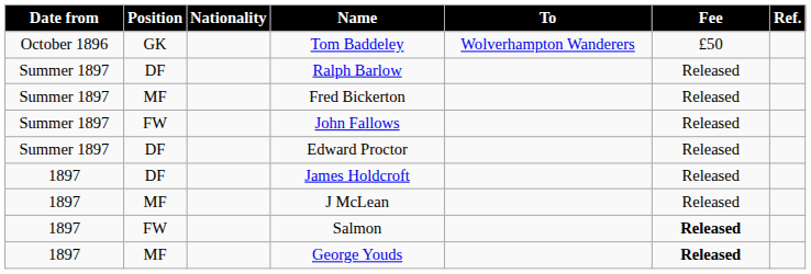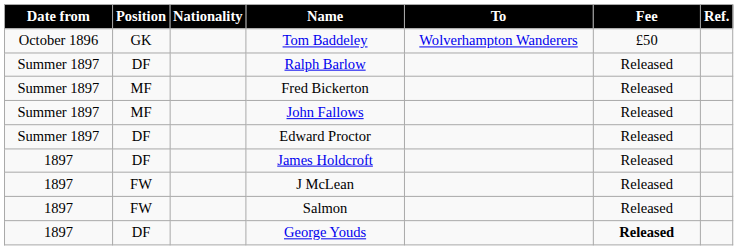John Fallows | Position: FW -> MF
J McLean | Position: MF -> FW
Salmon | Fee: bold -> normal
George Youds | Position: MF -> DF
